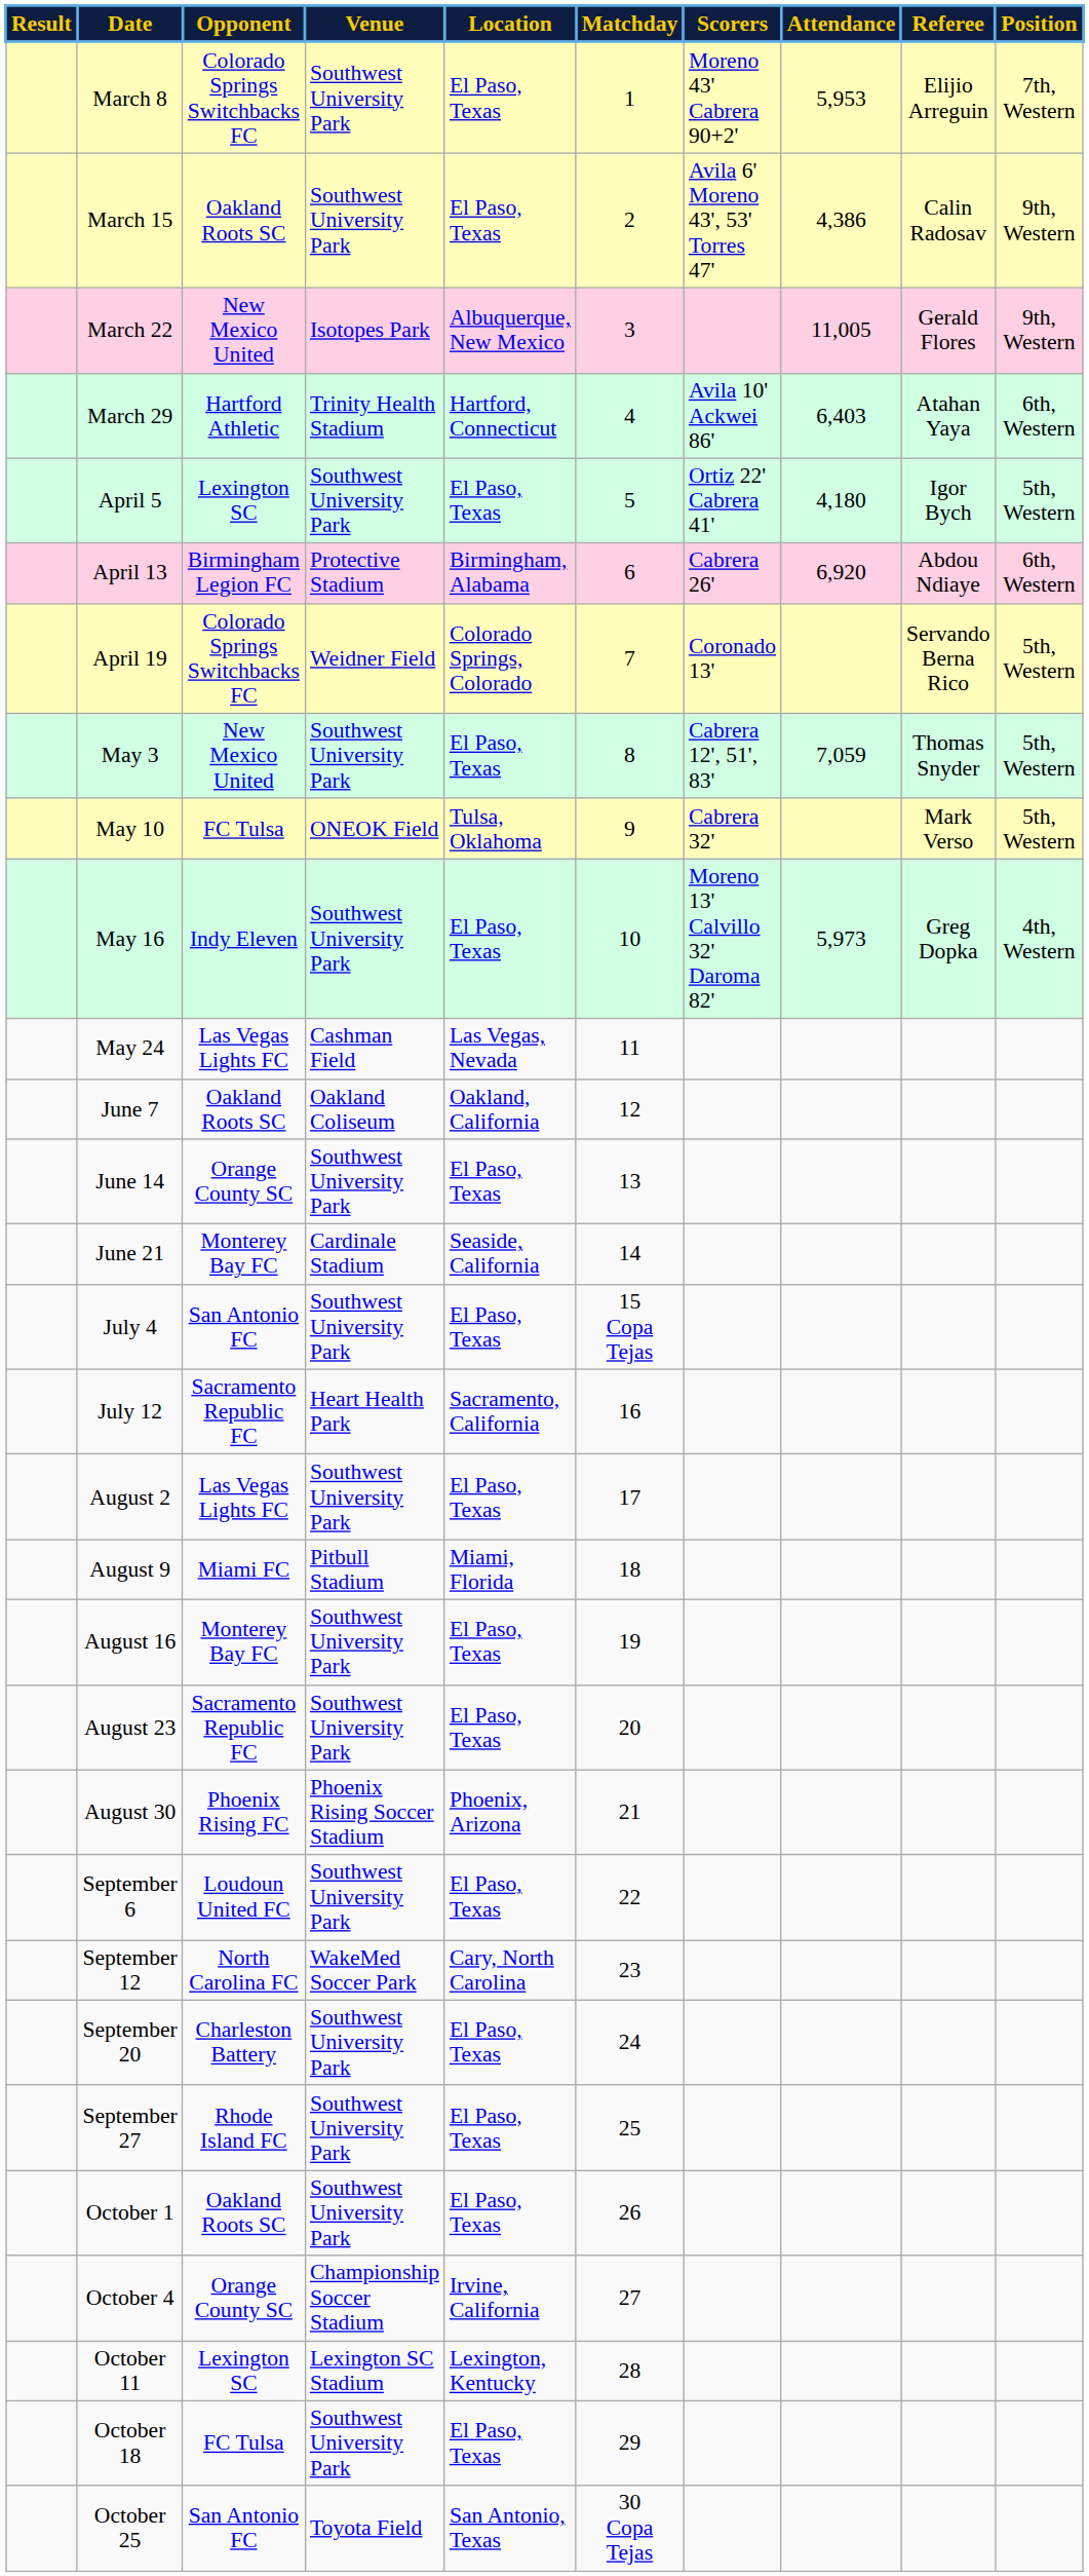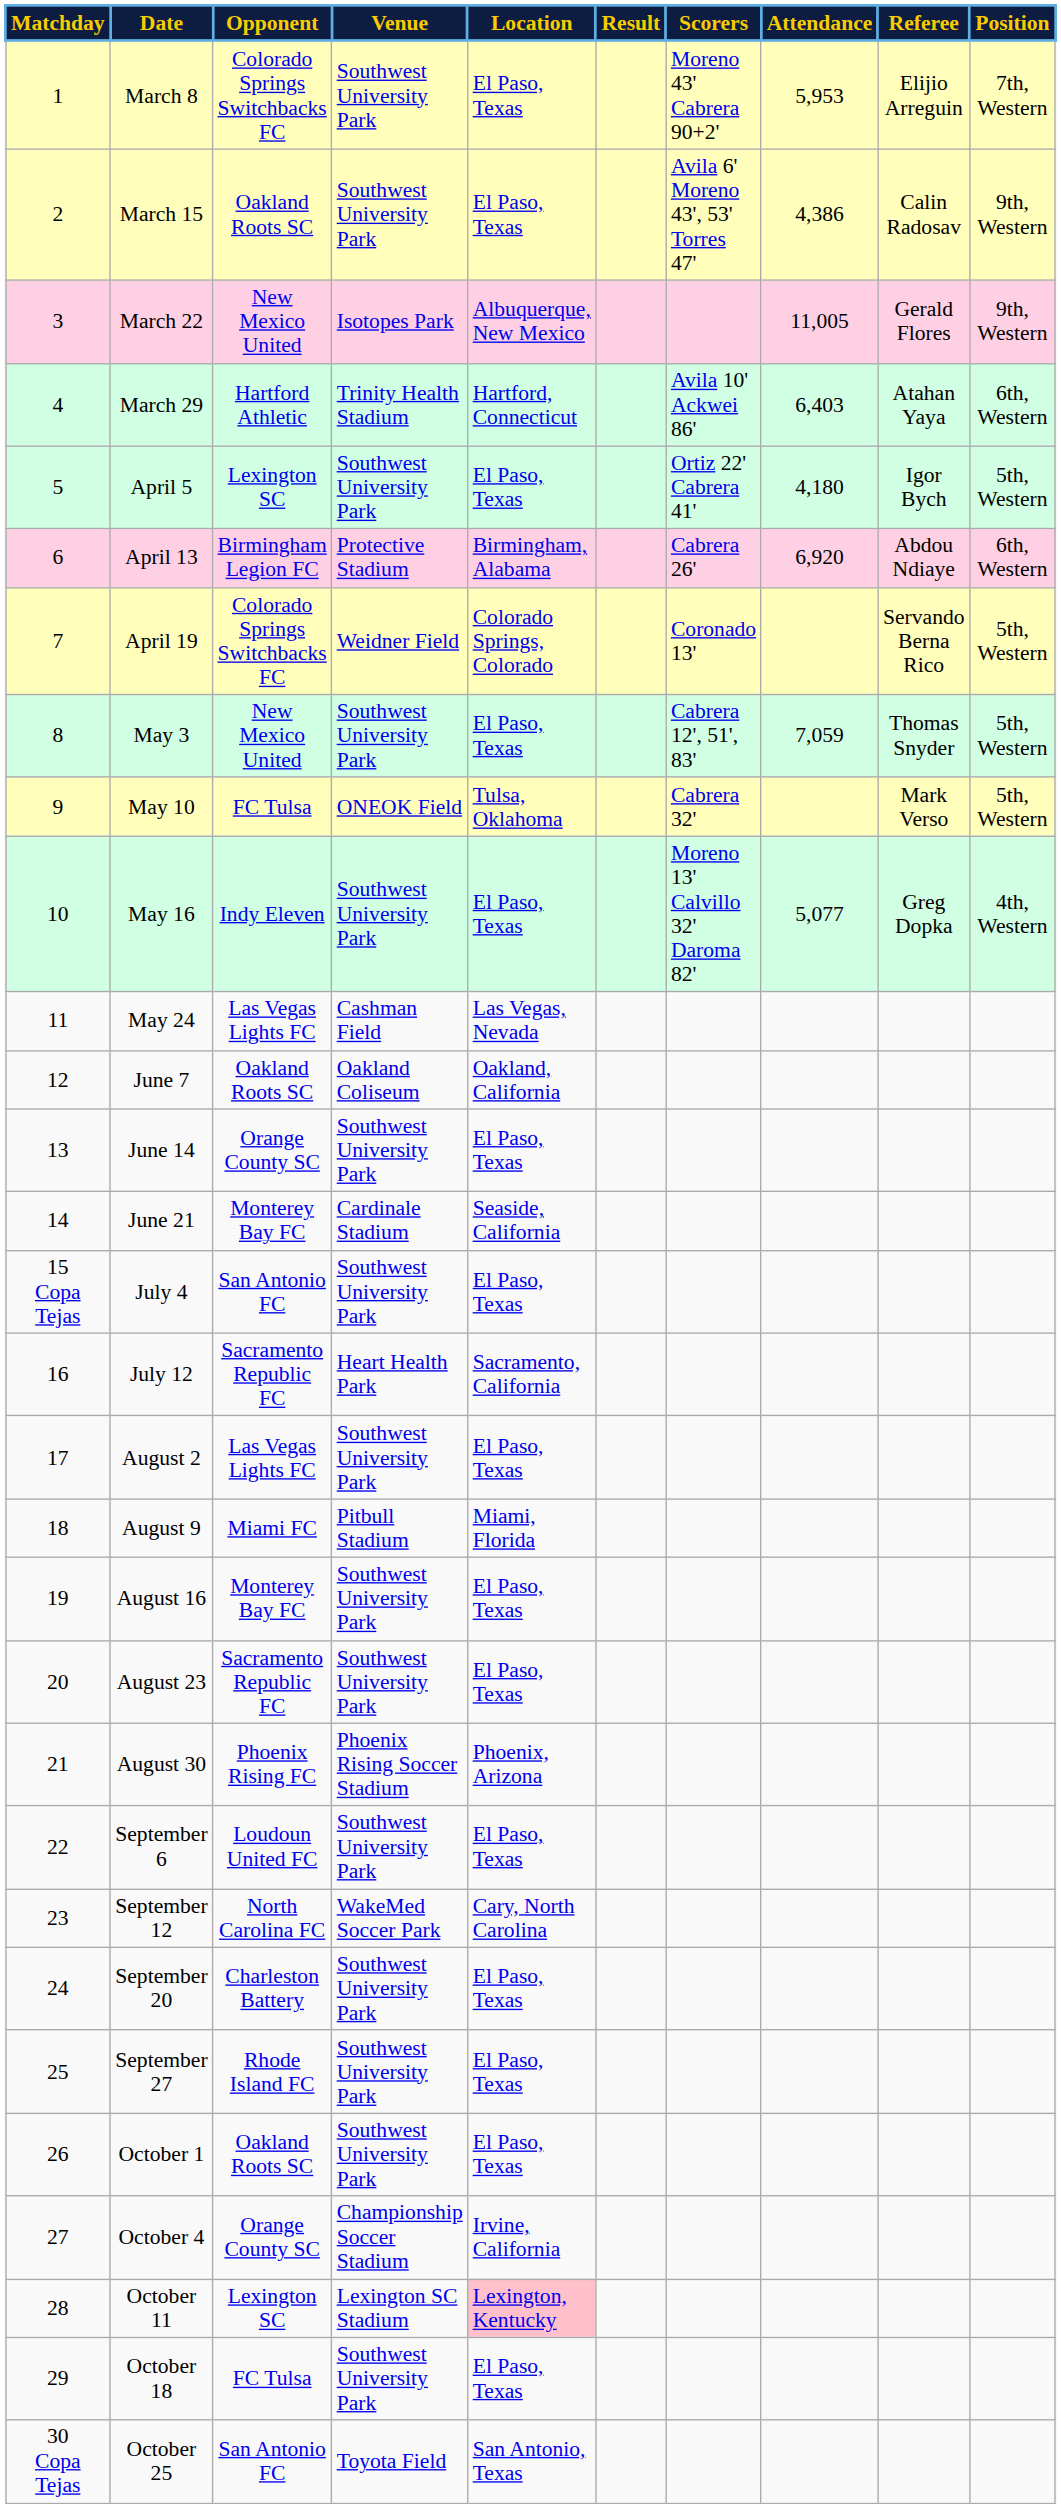columns swapped: Matchday <-> Result
May 16 | Attendance: 5,973 -> 5,077
October 11 | Location: no background -> pink background
